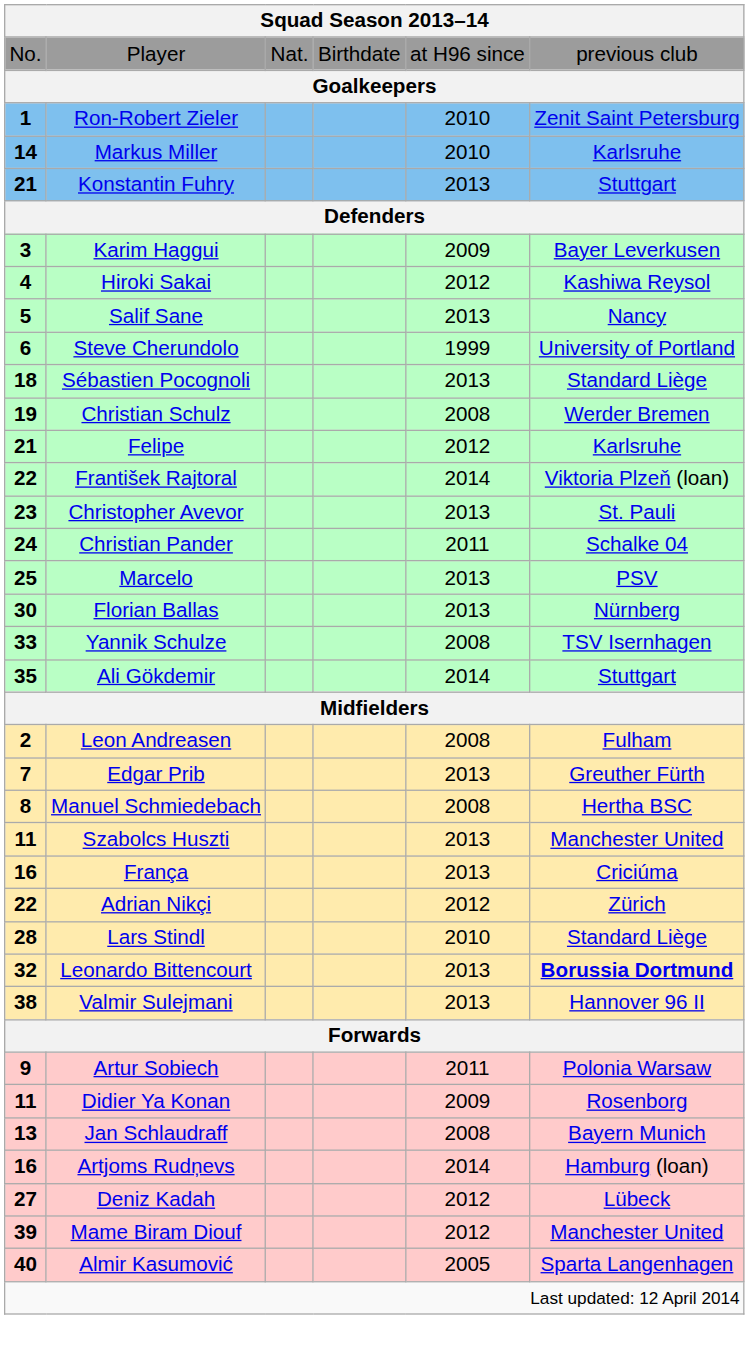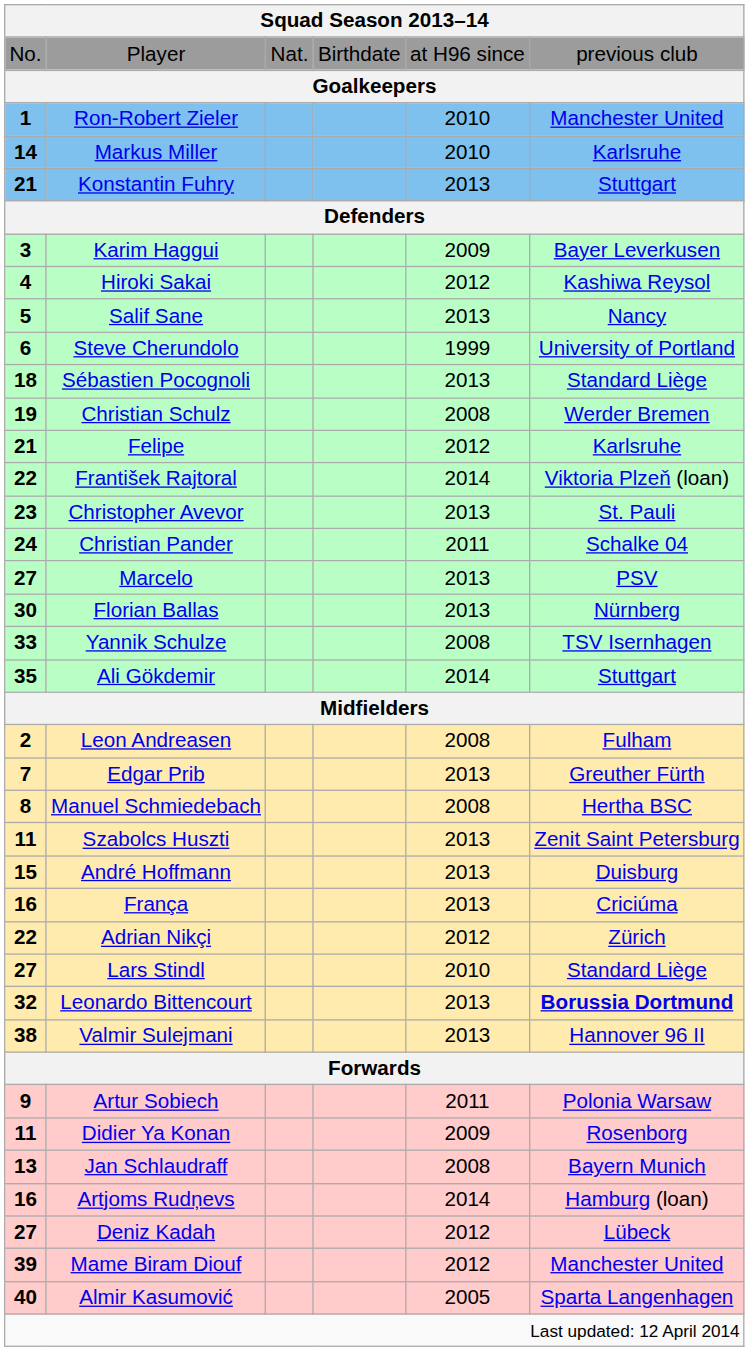Ron-Robert Zieler | column 6: Zenit Saint Petersburg -> Manchester United
Marcelo | column 1: 25 -> 27
Szabolcs Huszti | column 6: Manchester United -> Zenit Saint Petersburg
+ row: 15 | André Hoffmann | 2013 | Duisburg
Lars Stindl | column 1: 28 -> 27
